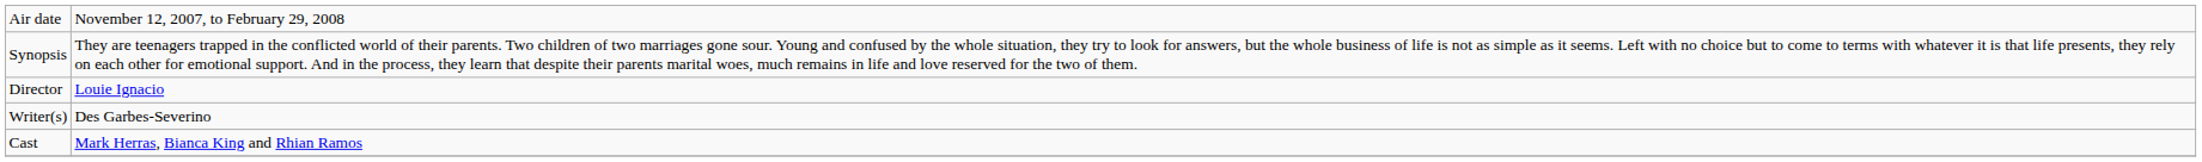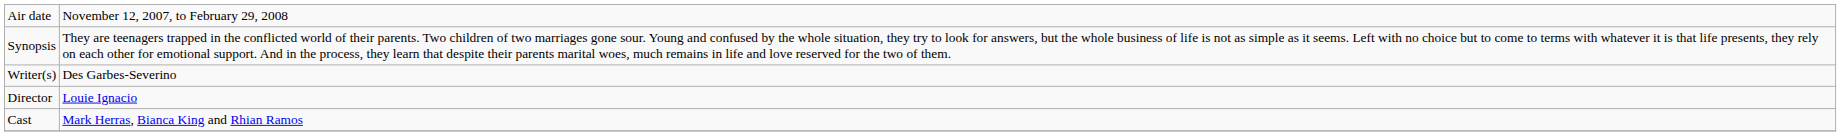rows swapped: Director <-> Writer(s)
